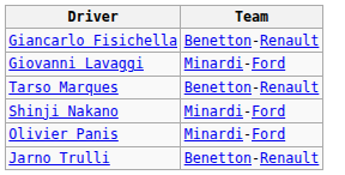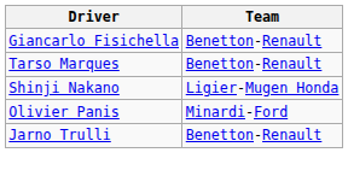- row: Giovanni Lavaggi | Minardi-Ford
Shinji Nakano | Team: Minardi-Ford -> Ligier-Mugen Honda
